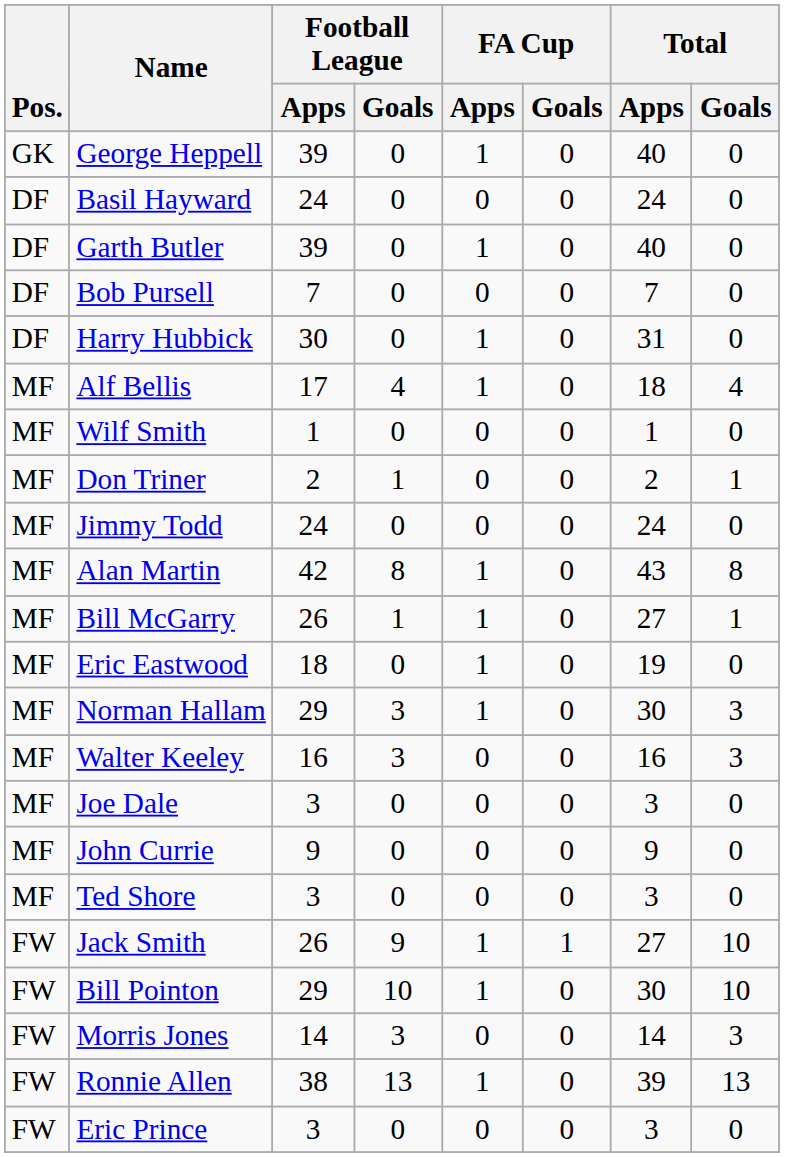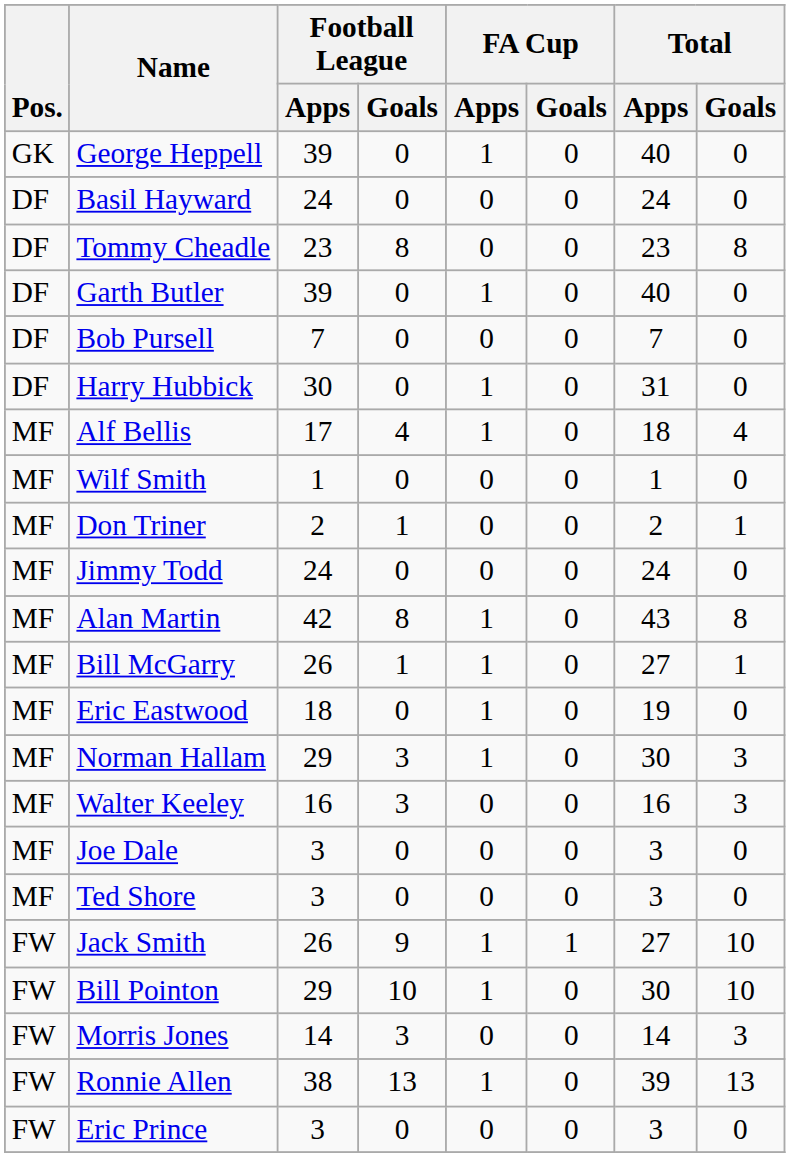+ row: DF | Tommy Cheadle | 23 | 8 | 0 | 0 | 23 | 8
- row: MF | John Currie | 9 | 0 | 0 | 0 | 9 | 0
